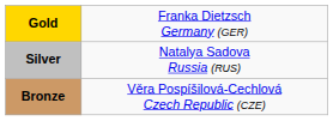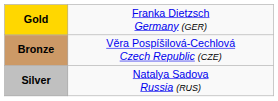rows swapped: Silver <-> Bronze
